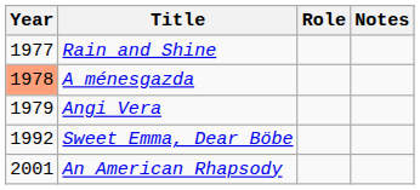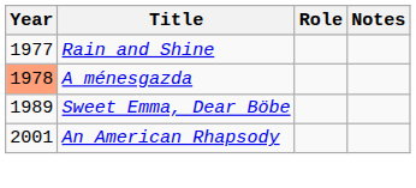- row: 1979 | Angi Vera
Sweet Emma, Dear Böbe | Year: 1992 -> 1989
